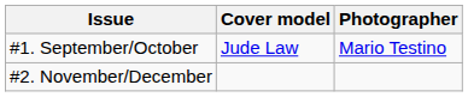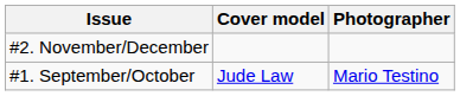rows swapped: #1. September/October <-> #2. November/December
